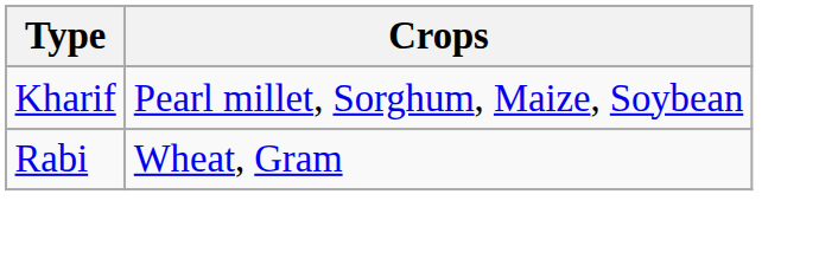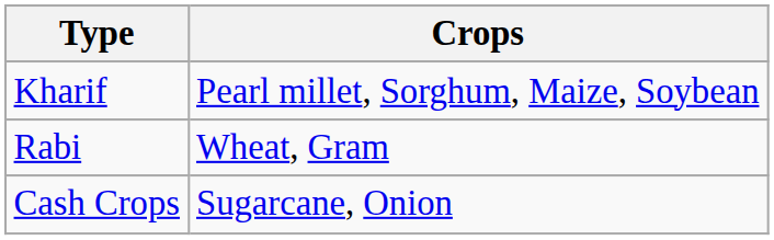+ row: Cash Crops | Sugarcane, Onion
